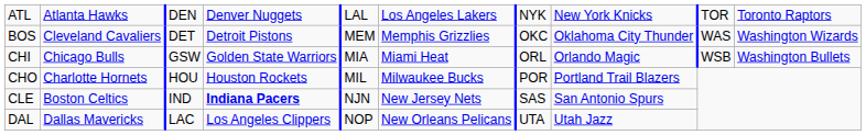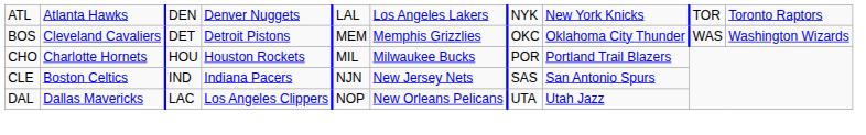- row: CHI | Chicago Bulls | GSW | Golden State Warriors | MIA | Miami Heat | ORL | Orlando Magic | WSB | Washington Bullets
CLE | column 4: bold -> normal
